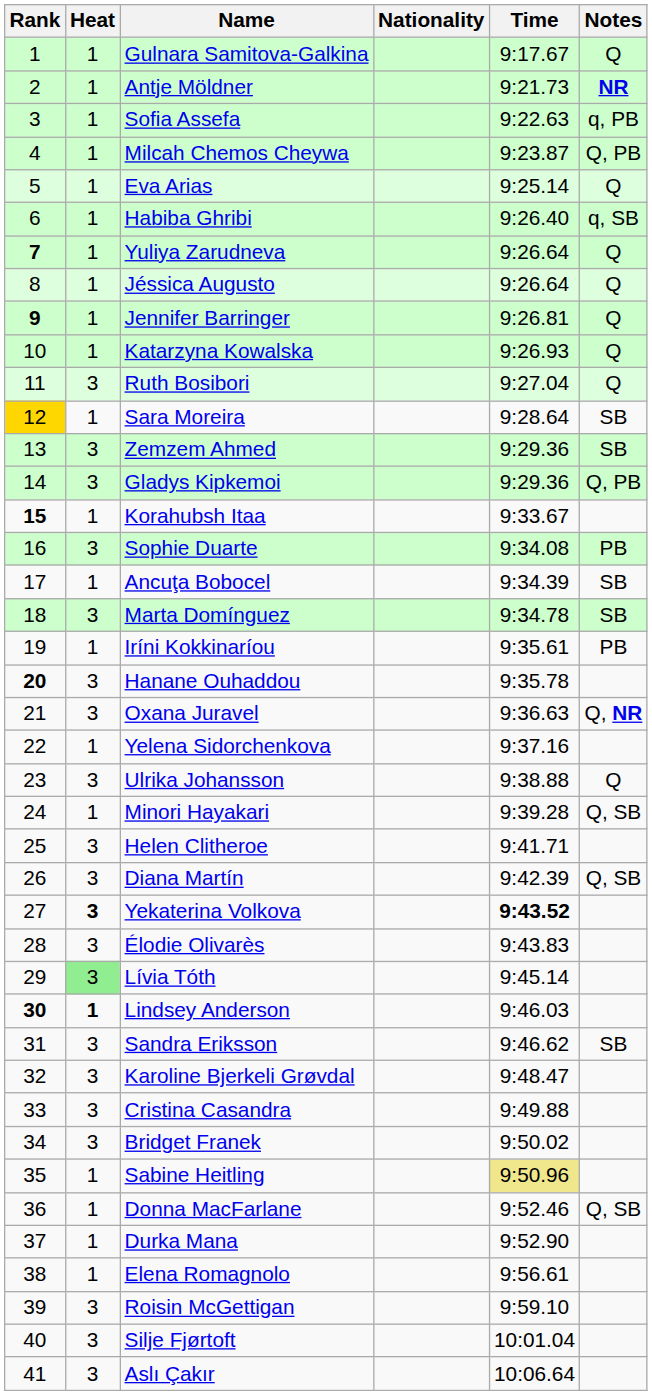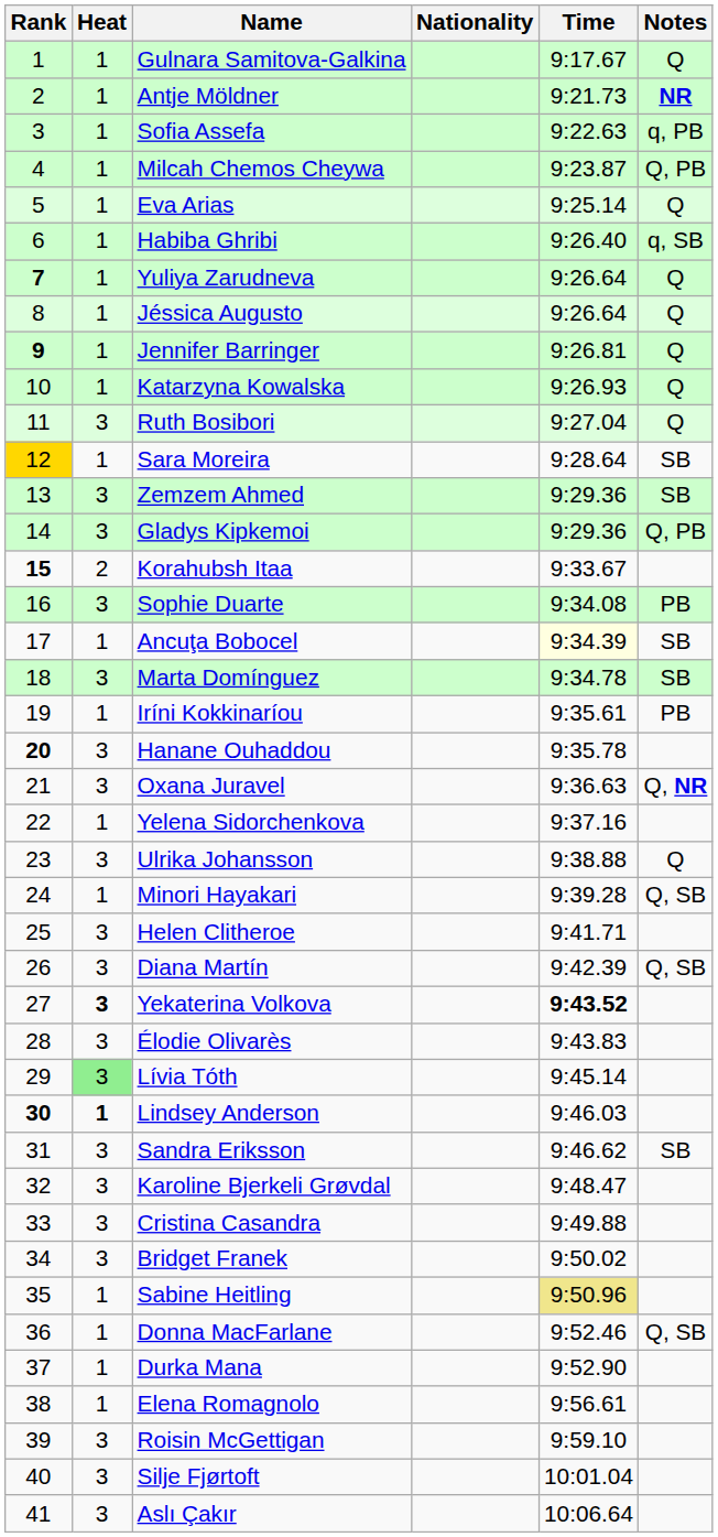Korahubsh Itaa | Heat: 1 -> 2
Ancuţa Bobocel | Time: no background -> lightyellow background
